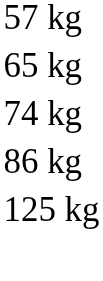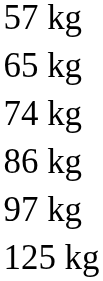+ row: 97 kg
